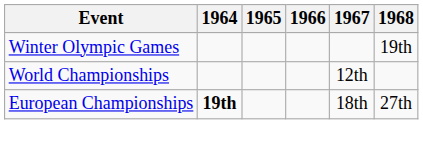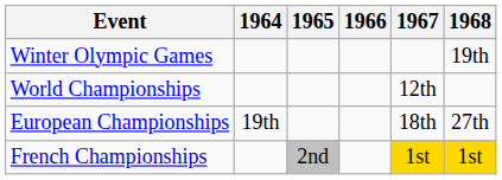European Championships | 1964: bold -> normal
+ row: French Championships | 2nd | 1st | 1st
